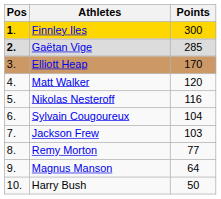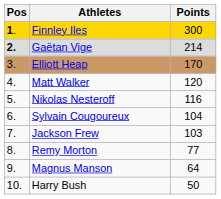Gaëtan Vige | Points: 285 -> 214
